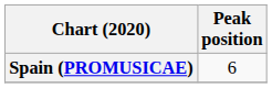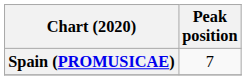Spain (PROMUSICAE) | Peak position: 6 -> 7
